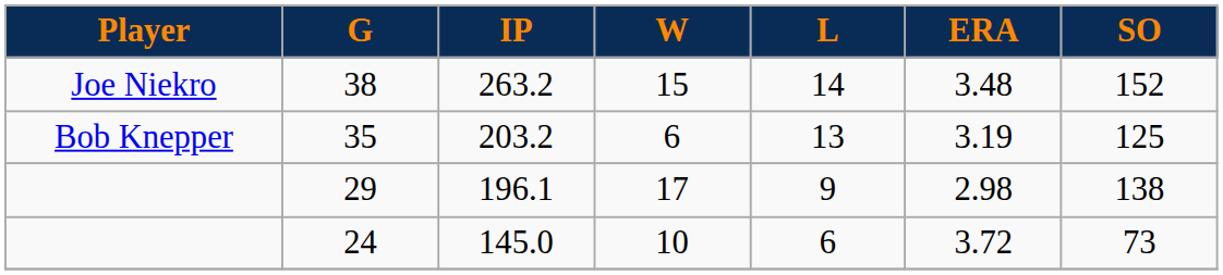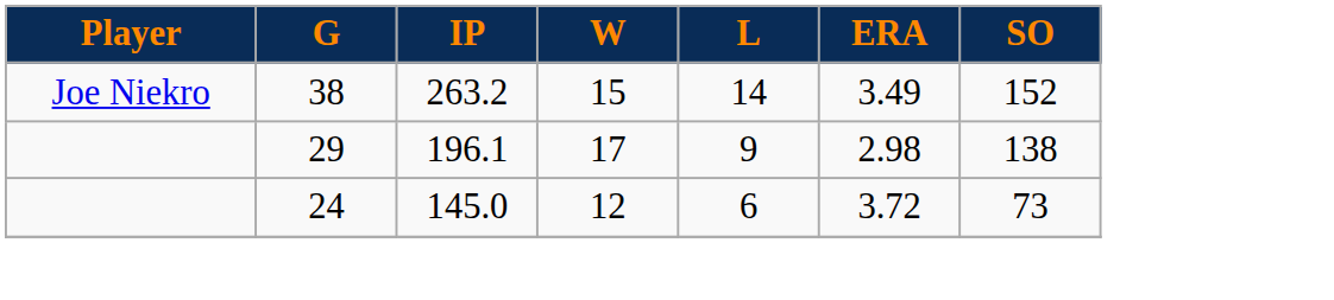38 | ERA: 3.48 -> 3.49
- row: Bob Knepper | 35 | 203.2 | 6 | 13 | 3.19 | 125
24 | W: 10 -> 12
